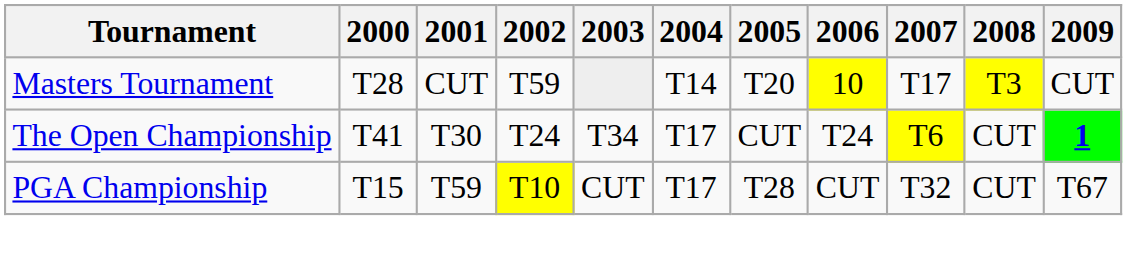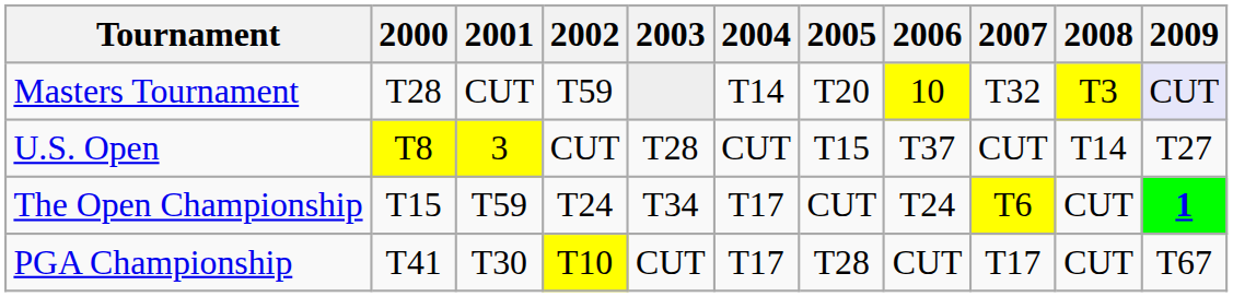Masters Tournament | 2007: T17 -> T32
Masters Tournament | 2009: no background -> lavender background
+ row: U.S. Open | T8 | 3 | CUT | T28 | CUT | T15 | T37 | CUT | T14 | T27
The Open Championship | 2000: T41 -> T15
The Open Championship | 2001: T30 -> T59
PGA Championship | 2000: T15 -> T41
PGA Championship | 2001: T59 -> T30
PGA Championship | 2007: T32 -> T17
